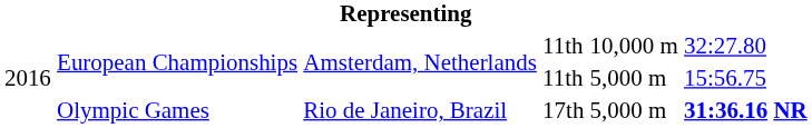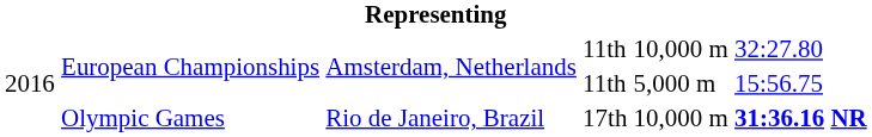Olympic Games | column 5: 5,000 m -> 10,000 m
